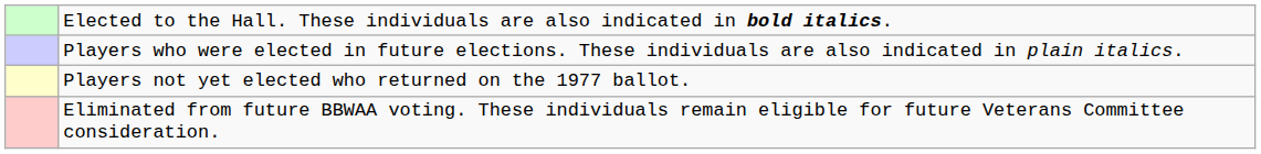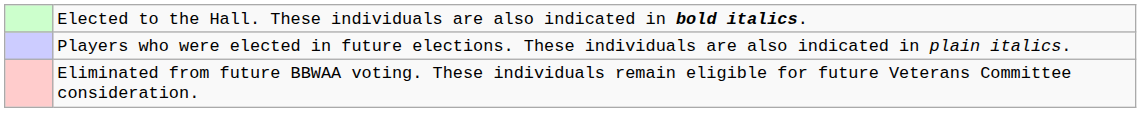- row: Players not yet elected who returned on the 1977 ballot.
